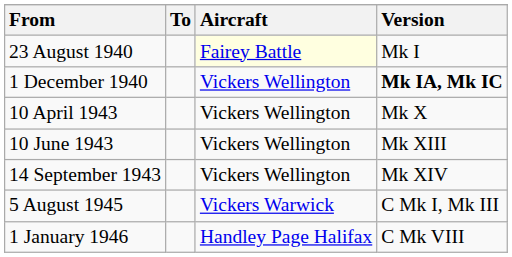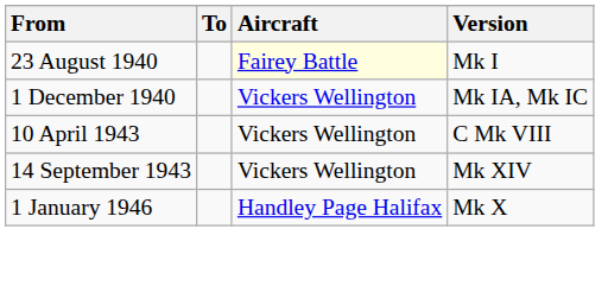1 December 1940 | Version: bold -> normal
10 April 1943 | Version: Mk X -> C Mk VIII
- row: 10 June 1943 | Vickers Wellington | Mk XIII
- row: 5 August 1945 | Vickers Warwick | C Mk I, Mk III
1 January 1946 | Version: C Mk VIII -> Mk X
